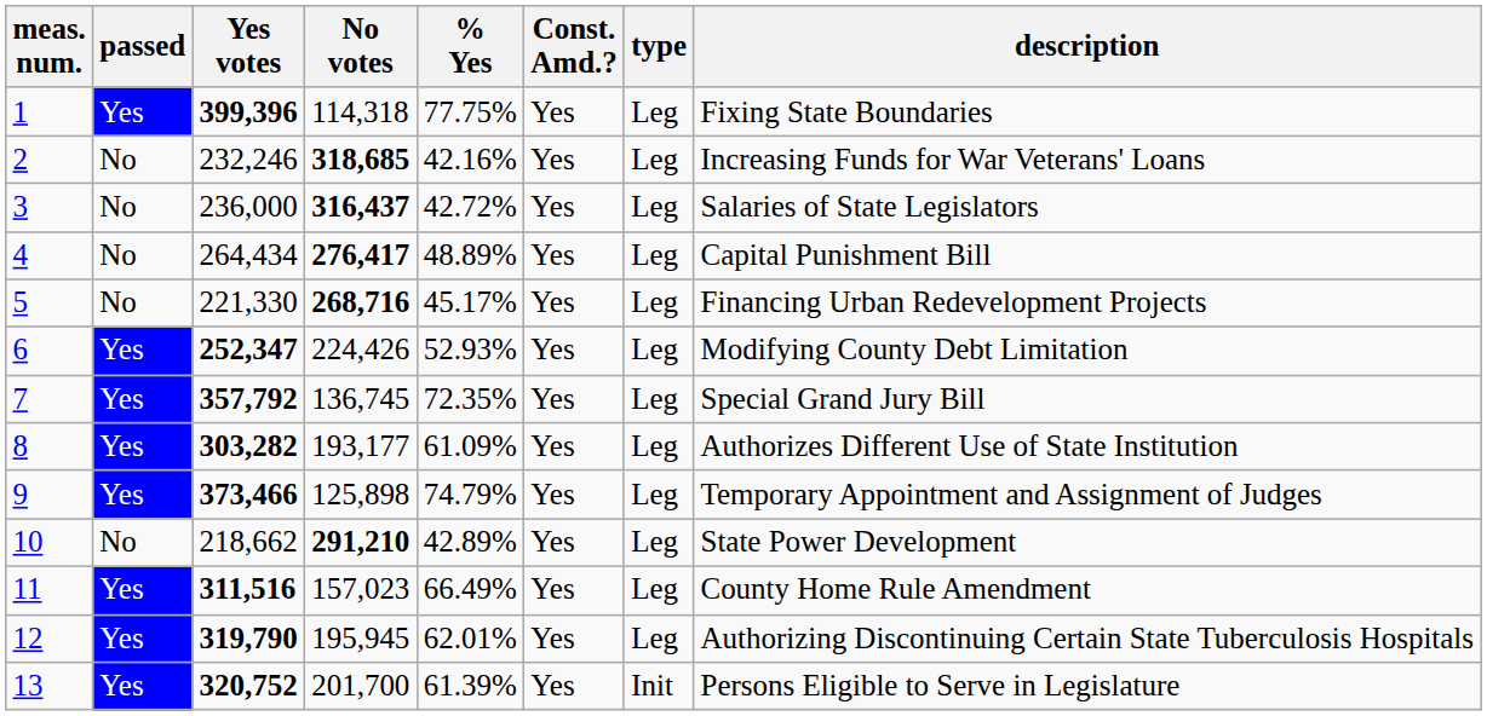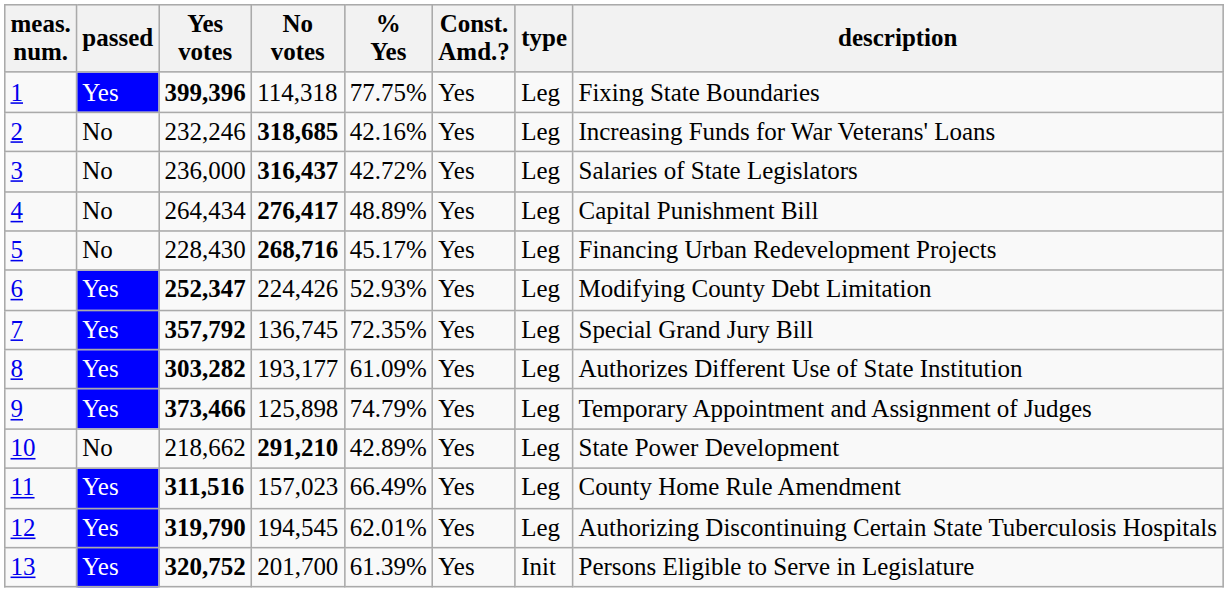5 | Yes votes: 221,330 -> 228,430
12 | No votes: 195,945 -> 194,545
